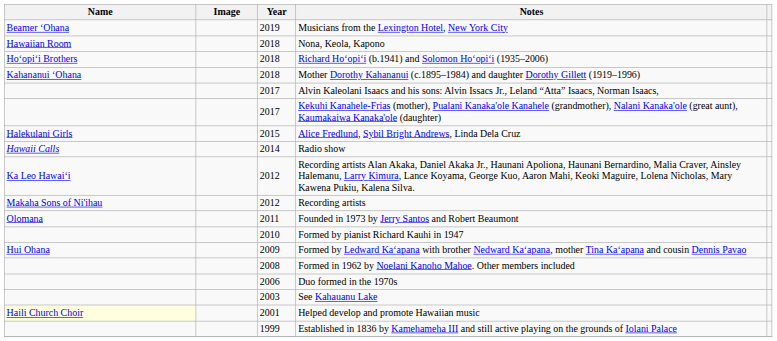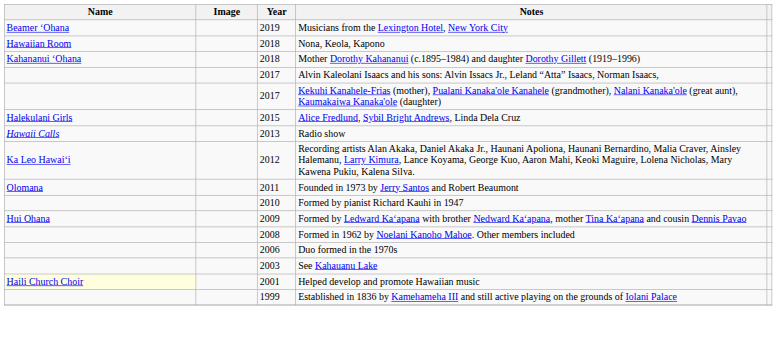- row: Ho‘opi‘i Brothers | 2018 | Richard Ho‘opi‘i (b.1941) and Solomon Ho‘opi‘i (1935–2006)
Radio show | Year: 2014 -> 2013
- row: Makaha Sons of Ni'ihau | 2012 | Recording artists
